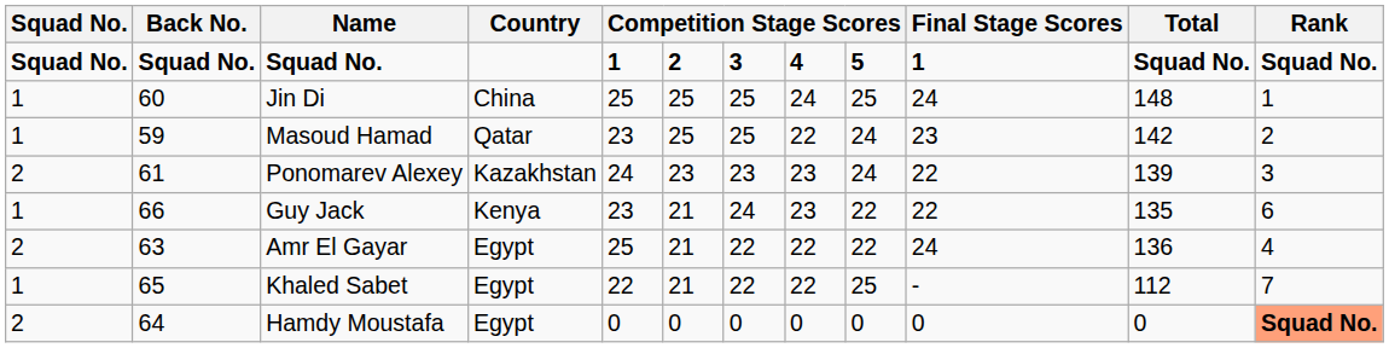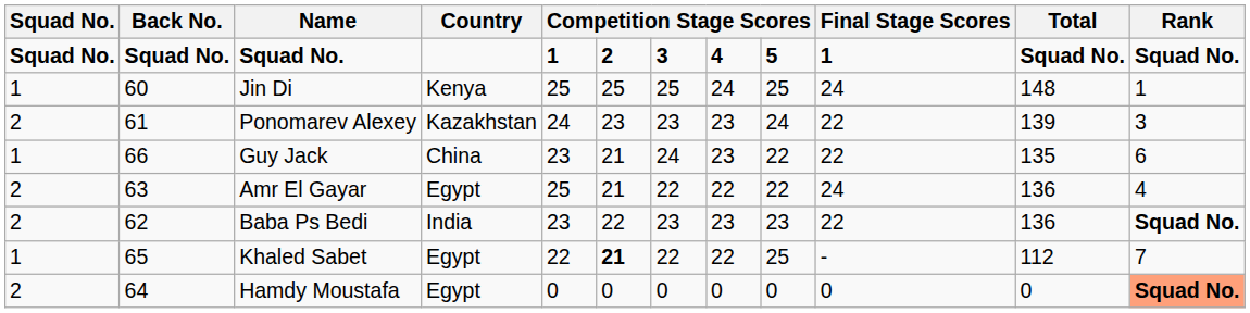Jin Di | Country: China -> Kenya
- row: 1 | 59 | Masoud Hamad | Qatar | 23 | 25 | 25 | 22 | 24 | 23 | 142 | 2
Guy Jack | Country: Kenya -> China
+ row: 2 | 62 | Baba Ps Bedi | India | 23 | 22 | 23 | 23 | 23 | 22 | 136 | Squad No.
Khaled Sabet | column 6: normal -> bold
